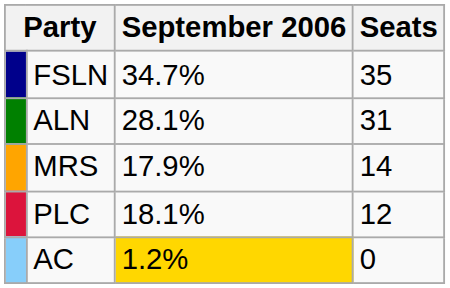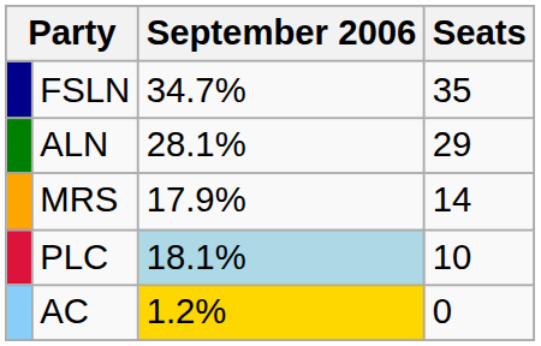ALN | Seats: 31 -> 29
PLC | September 2006: no background -> lightblue background
PLC | Seats: 12 -> 10
